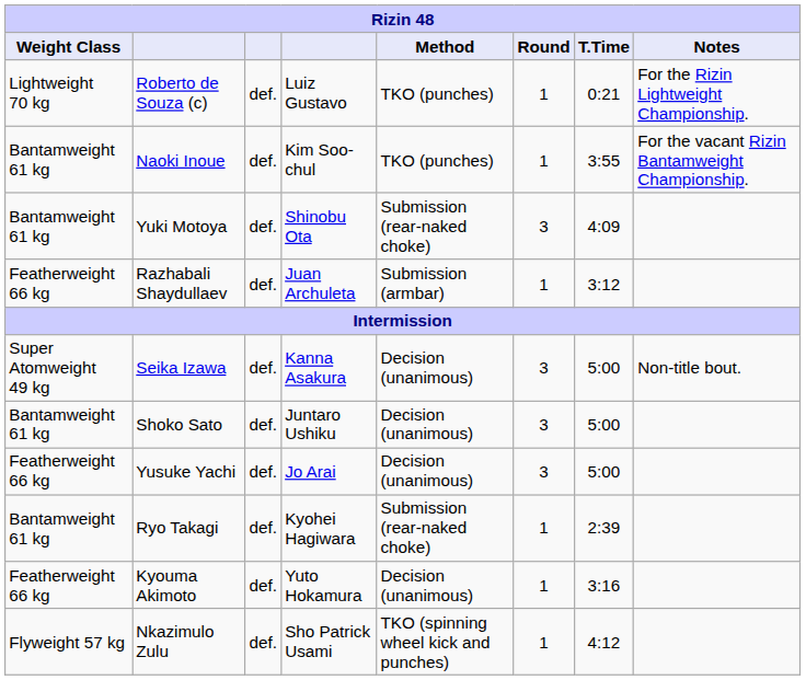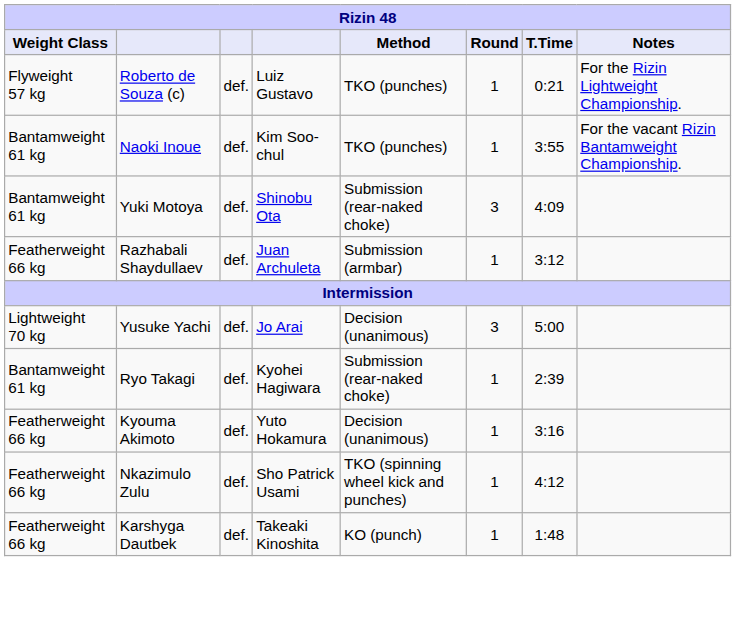Roberto de Souza (c) | Weight Class: Lightweight 70 kg -> Flyweight 57 kg
- row: Super Atomweight 49 kg | Seika Izawa | def. | Kanna Asakura | Decision (unanimous) | 3 | 5:00 | Non-title bout.
- row: Bantamweight 61 kg | Shoko Sato | def. | Juntaro Ushiku | Decision (unanimous) | 3 | 5:00
Yusuke Yachi | Weight Class: Featherweight 66 kg -> Lightweight 70 kg
Nkazimulo Zulu | Weight Class: Flyweight 57 kg -> Featherweight 66 kg
+ row: Featherweight 66 kg | Karshyga Dautbek | def. | Takeaki Kinoshita | KO (punch) | 1 | 1:48
